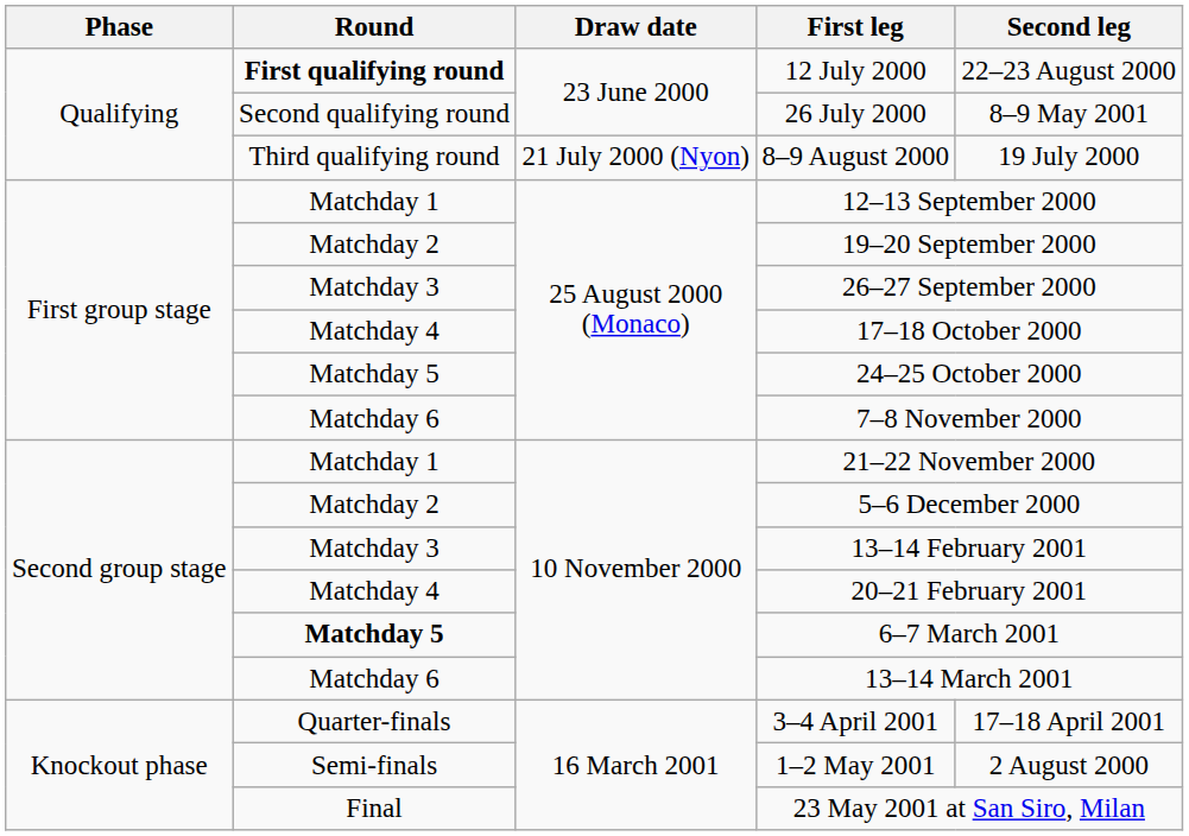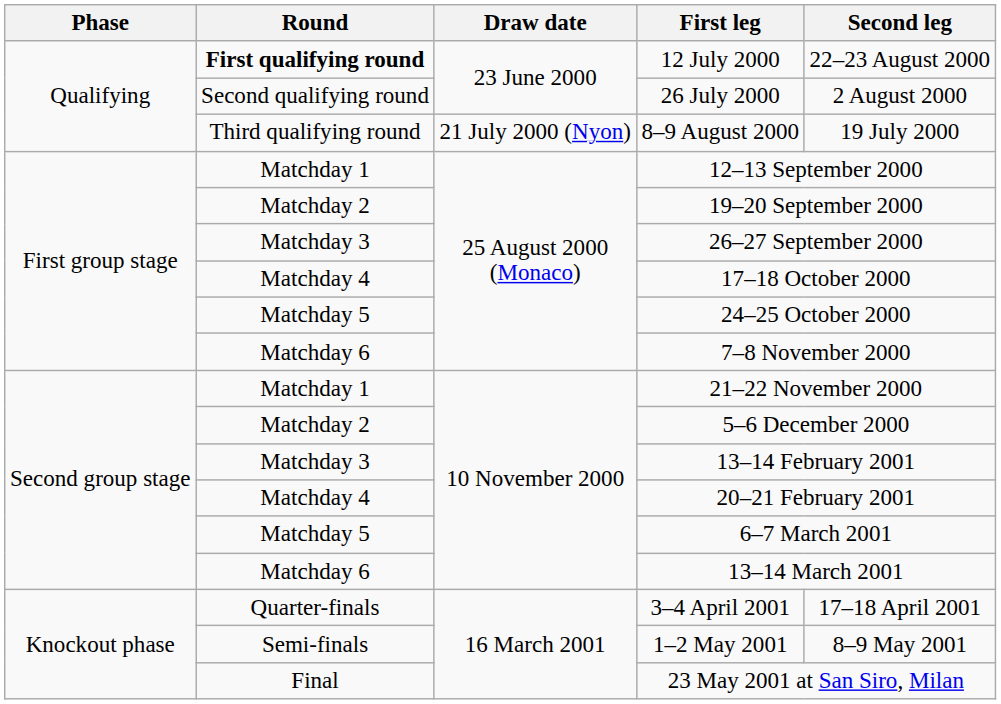26 July 2000 | Second leg: 8–9 May 2001 -> 2 August 2000
6–7 March 2001 | Round: bold -> normal
1–2 May 2001 | Second leg: 2 August 2000 -> 8–9 May 2001
